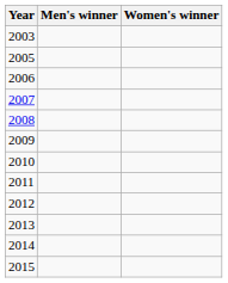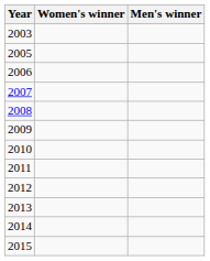columns swapped: Men's winner <-> Women's winner
